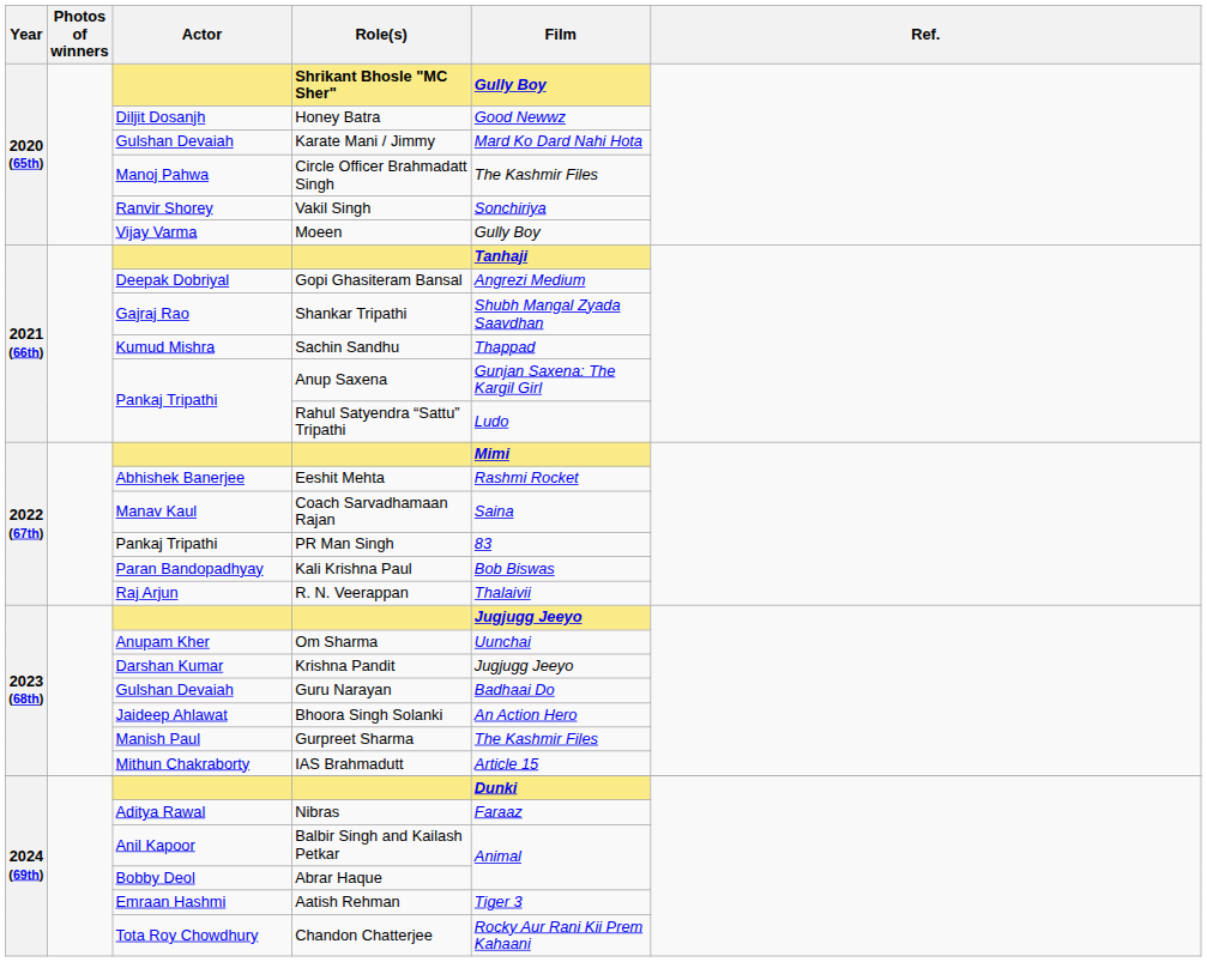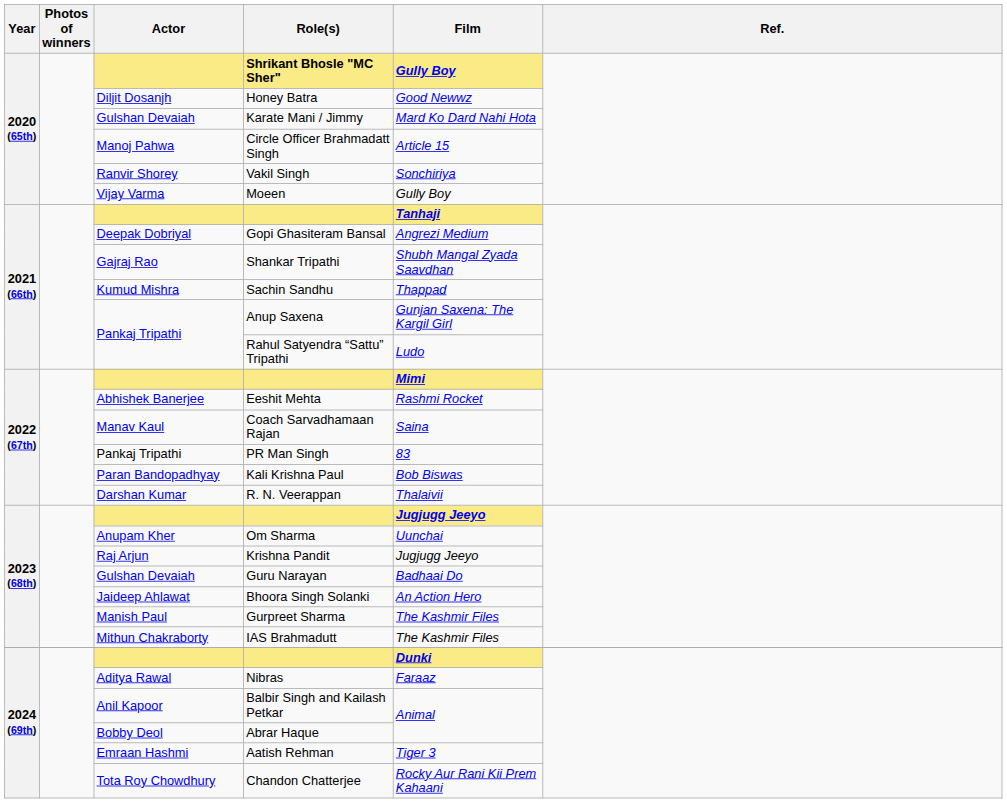Circle Officer Brahmadatt Singh | Film: The Kashmir Files -> Article 15
R. N. Veerappan | Actor: Raj Arjun -> Darshan Kumar
Krishna Pandit | Actor: Darshan Kumar -> Raj Arjun
IAS Brahmadutt | Film: Article 15 -> The Kashmir Files
